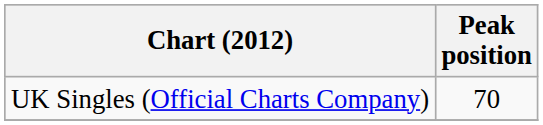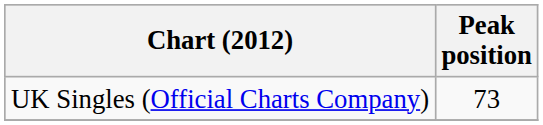UK Singles (Official Charts Company) | Peak position: 70 -> 73
